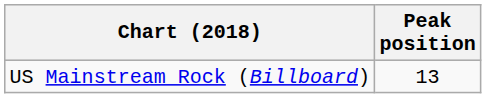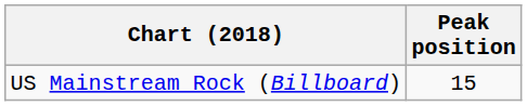US Mainstream Rock (Billboard) | Peak position: 13 -> 15
